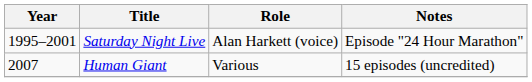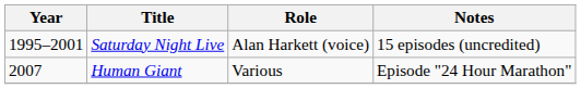Saturday Night Live | Notes: Episode "24 Hour Marathon" -> 15 episodes (uncredited)
Human Giant | Notes: 15 episodes (uncredited) -> Episode "24 Hour Marathon"
